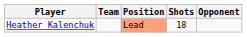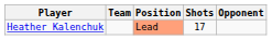Heather Kalenchuk | Shots: 18 -> 17
